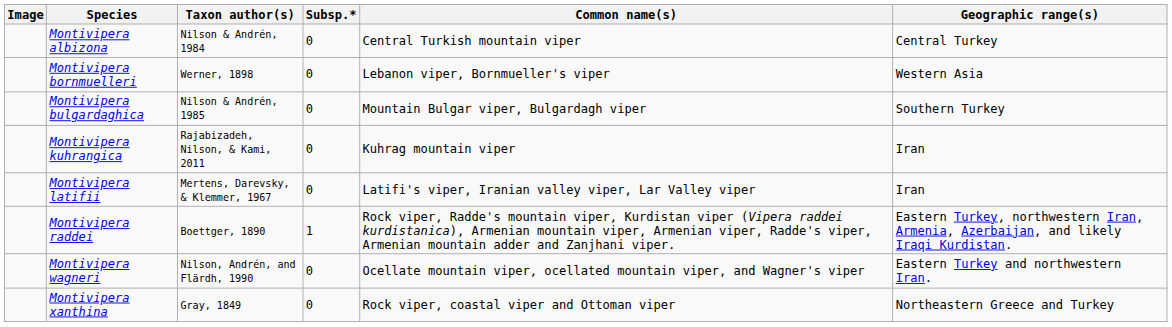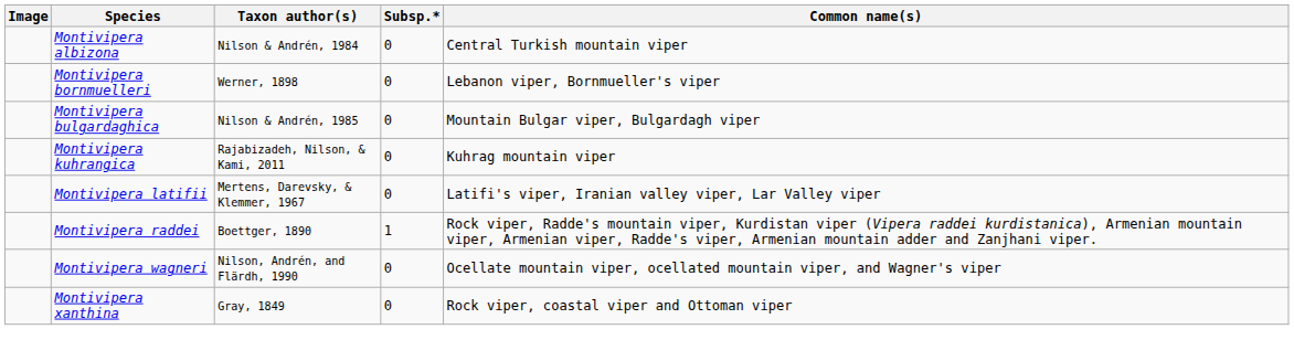- column: Geographic range(s) | Central Turkey | Western Asia | Southern Turkey | Iran | Iran | Eastern Turkey, northwestern Iran, Armenia, Azerbaijan, and likely Iraqi Kurdistan. | Eastern Turkey and northwestern Iran. | Northeastern Greece and Turkey
